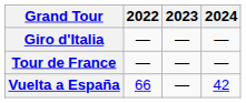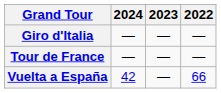columns swapped: 2022 <-> 2024
